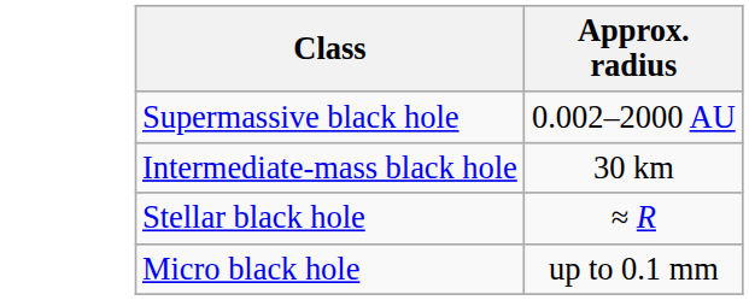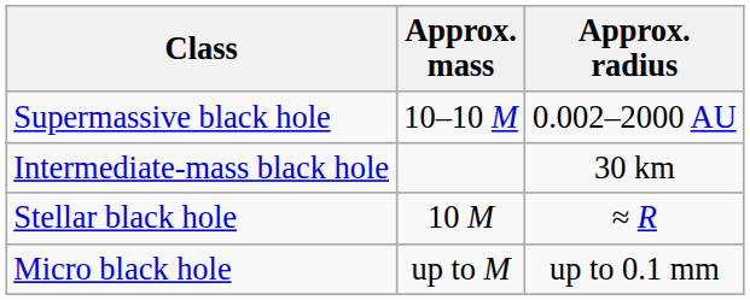+ column: Approx. mass | 10–10 M | 10 M | up to M
